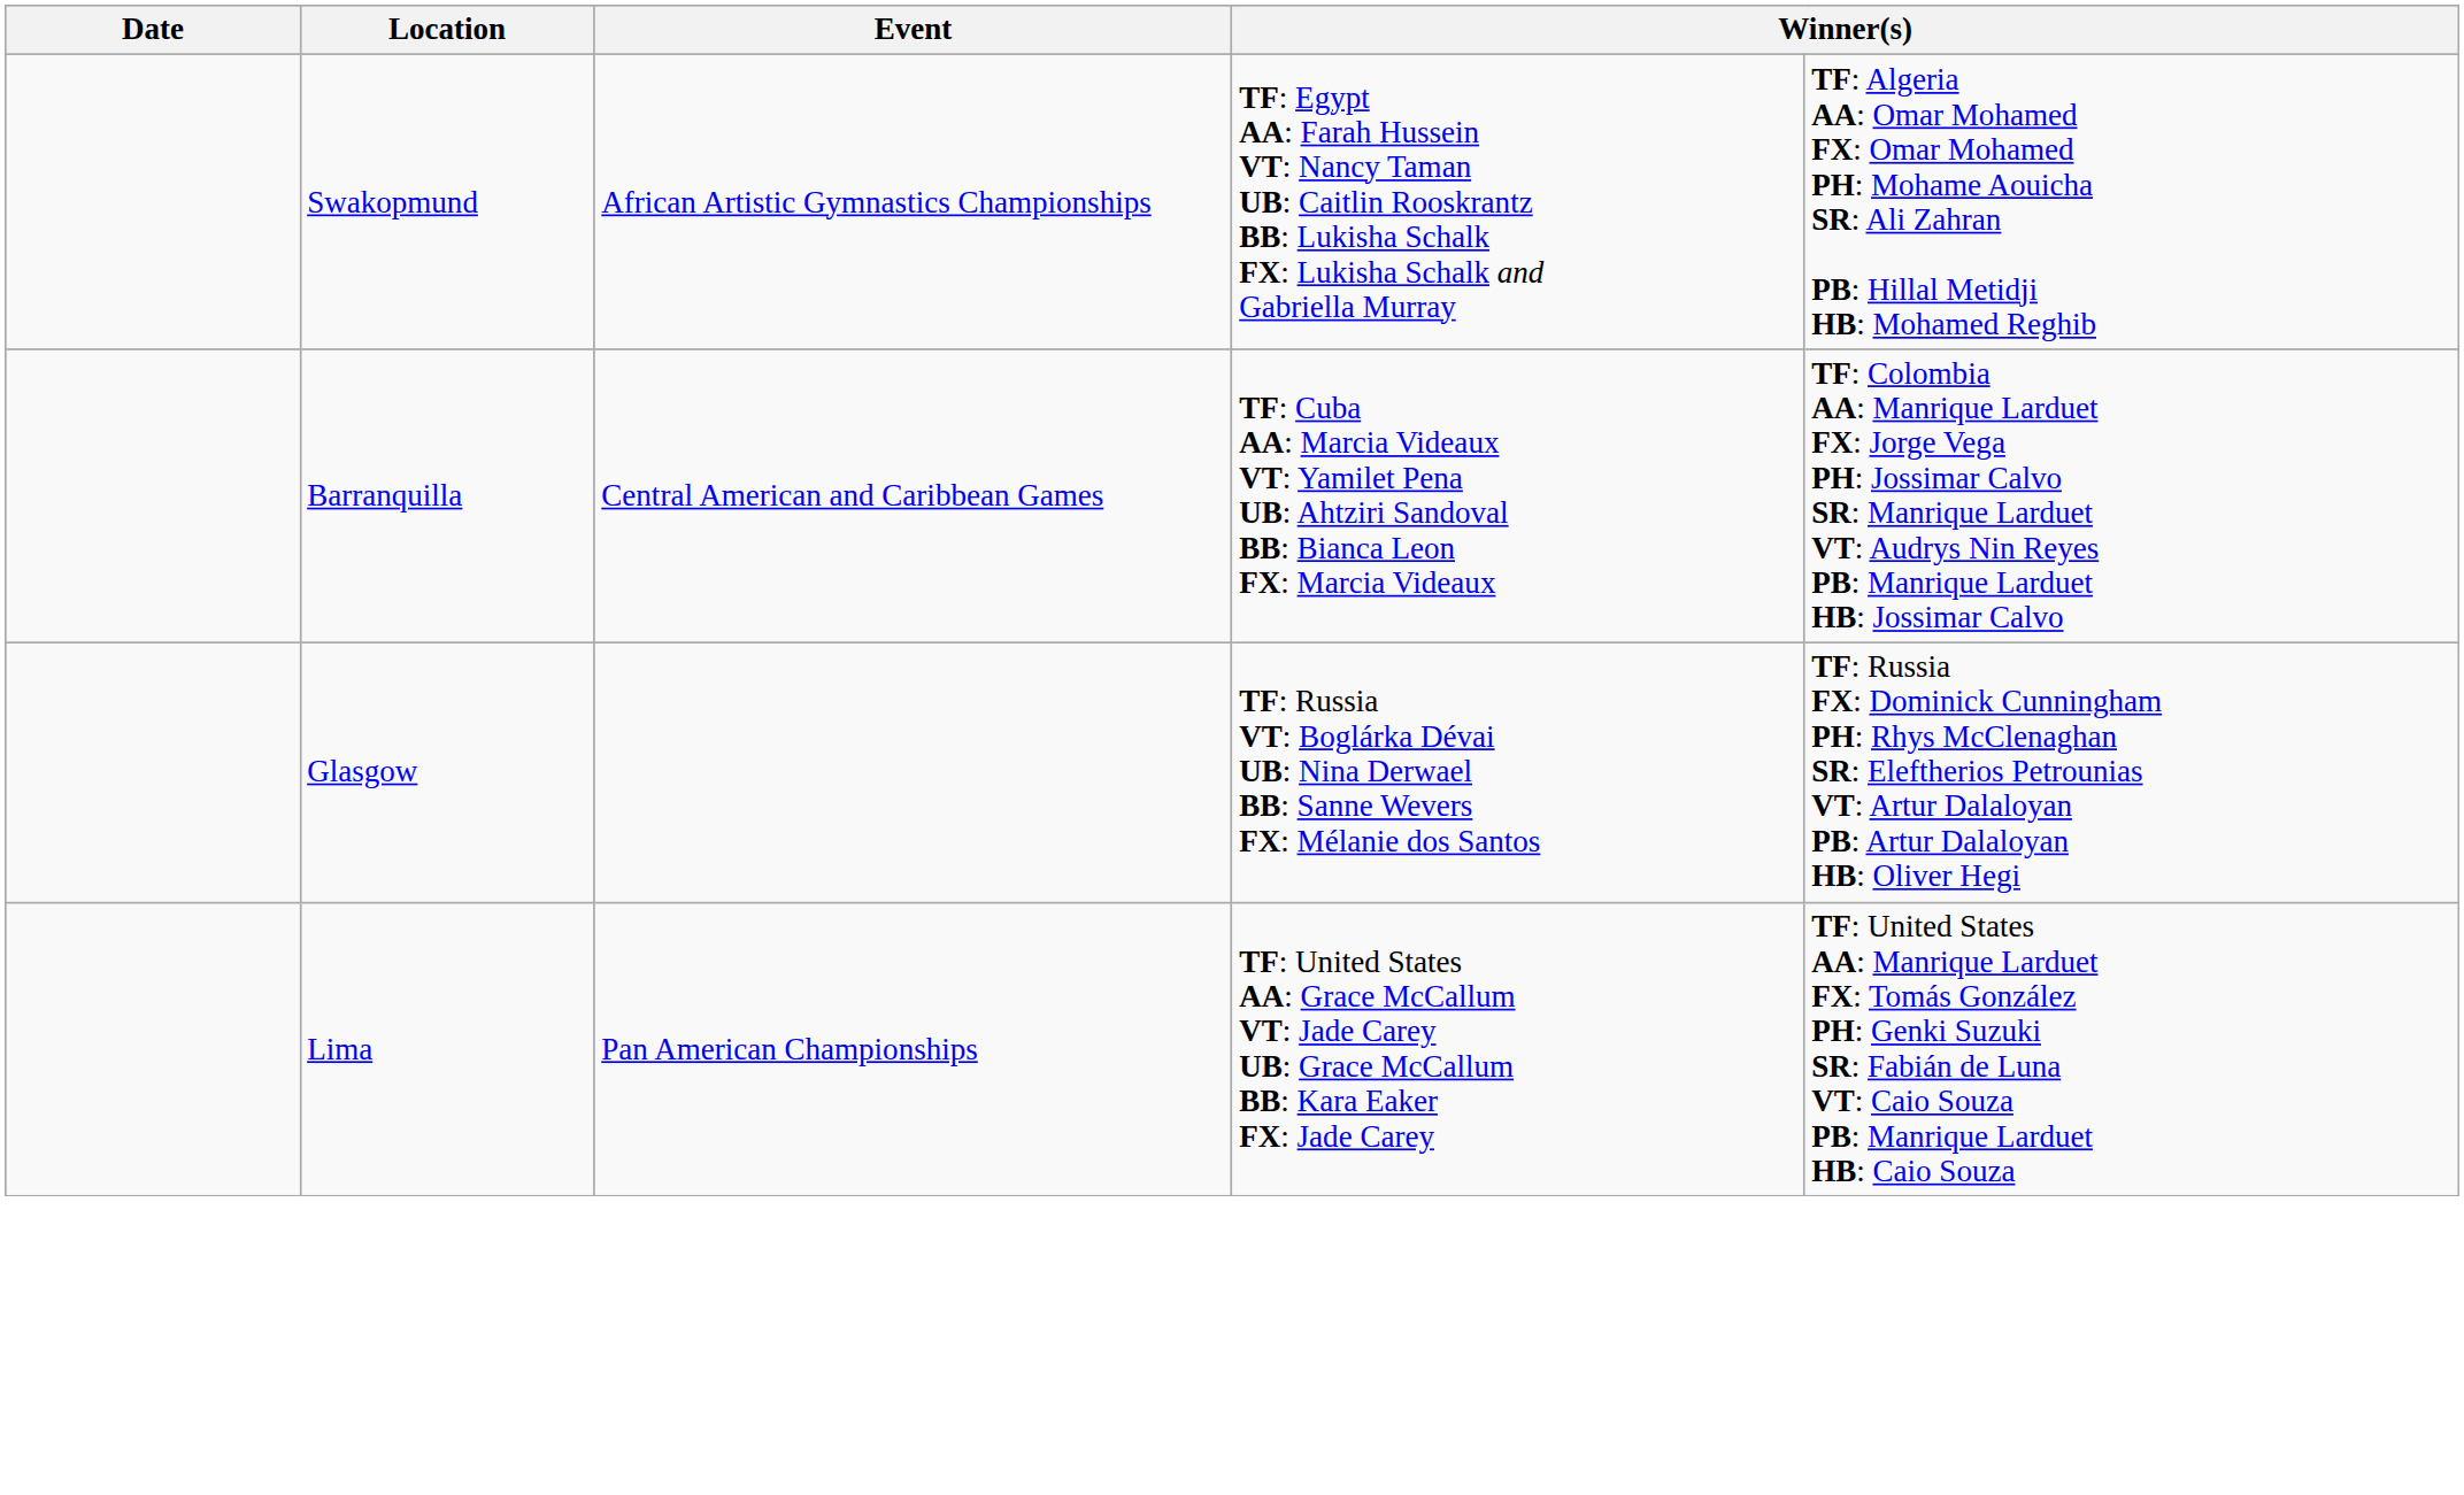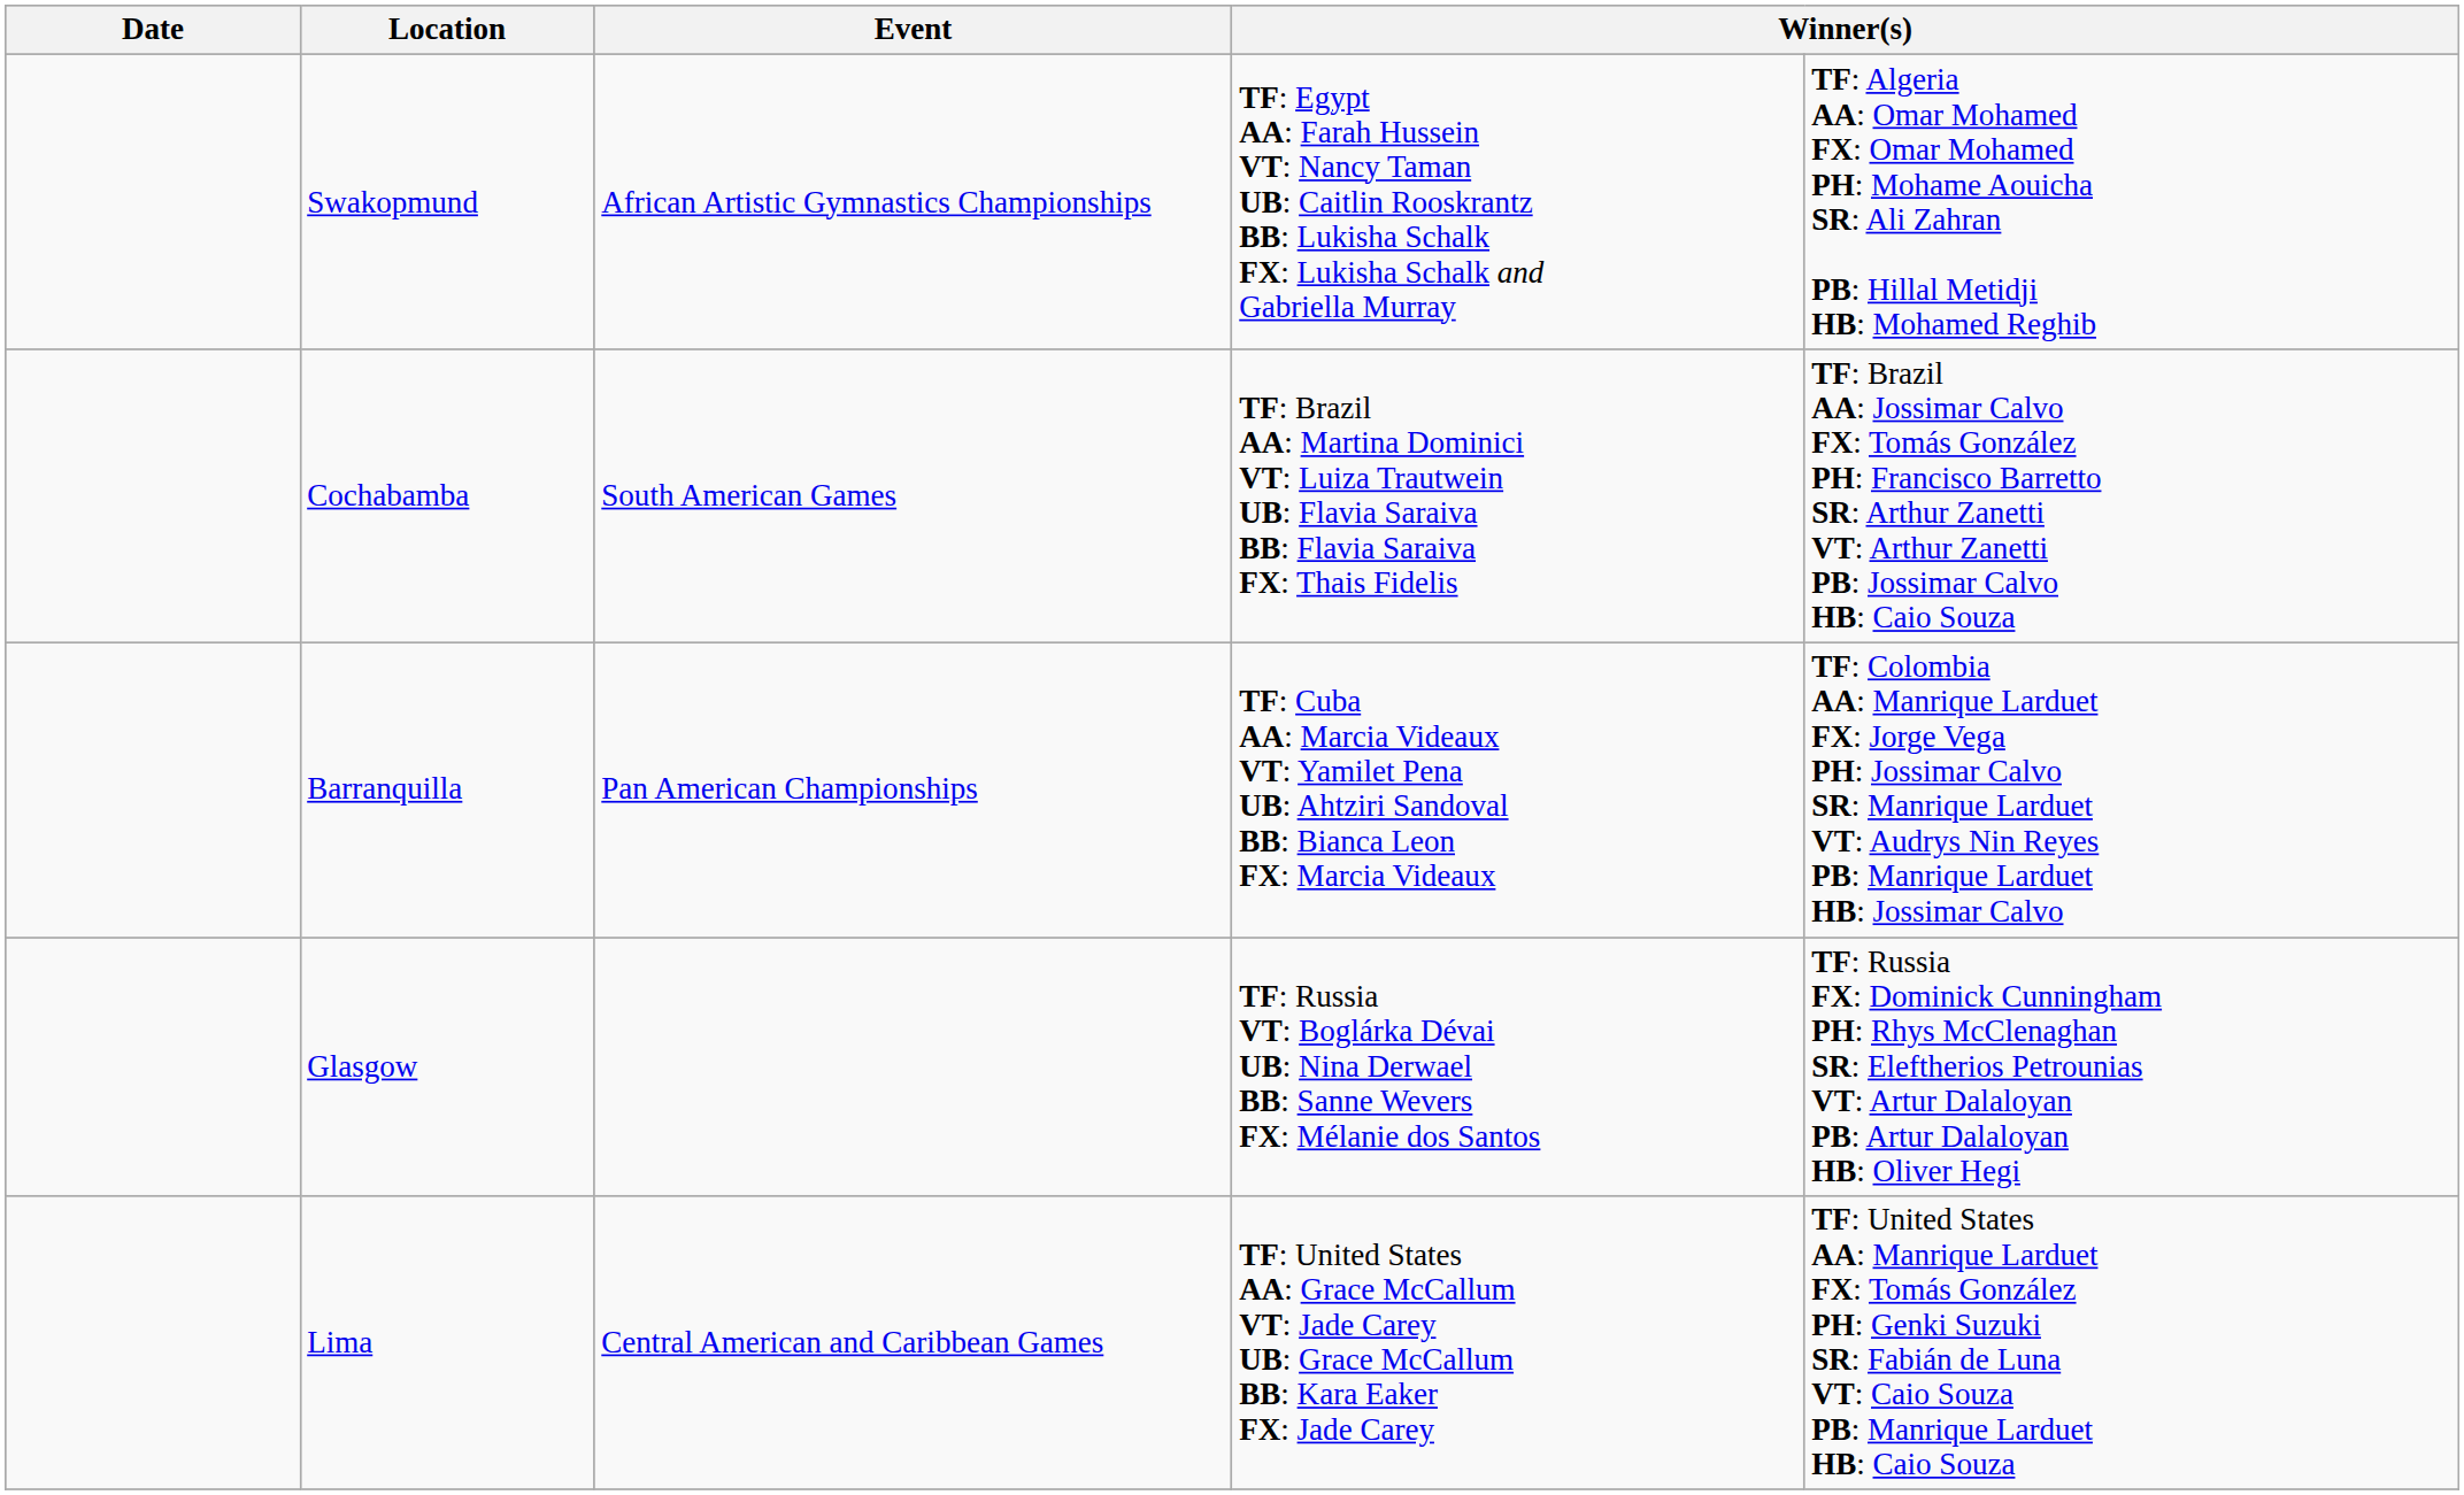+ row: Cochabamba | South American Games | TF: Brazil AA: Martina Dominici VT: Luiza Trautwein UB: Flavia Saraiva BB: Flavia Saraiva FX: Thais Fidelis | TF: Brazil AA: Jossimar Calvo FX: Tomás González PH: Francisco Barretto SR: Arthur Zanetti VT: Arthur Zanetti PB: Jossimar Calvo HB: Caio Souza
Barranquilla | Event: Central American and Caribbean Games -> Pan American Championships
Lima | Event: Pan American Championships -> Central American and Caribbean Games
